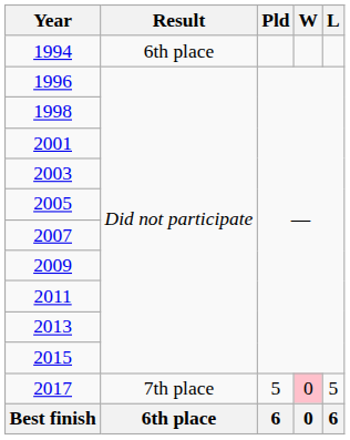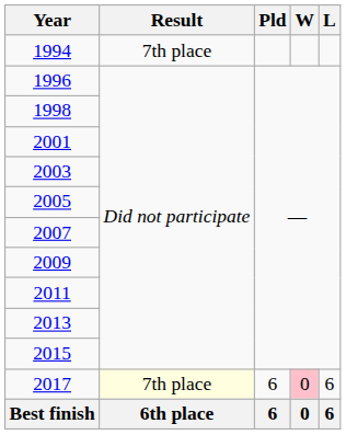1994 | Result: 6th place -> 7th place
2017 | Result: no background -> lightyellow background
2017 | Pld: 5 -> 6
2017 | L: 5 -> 6
